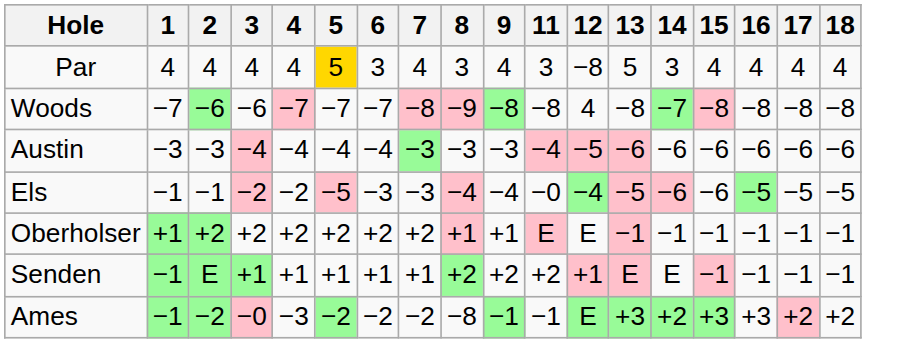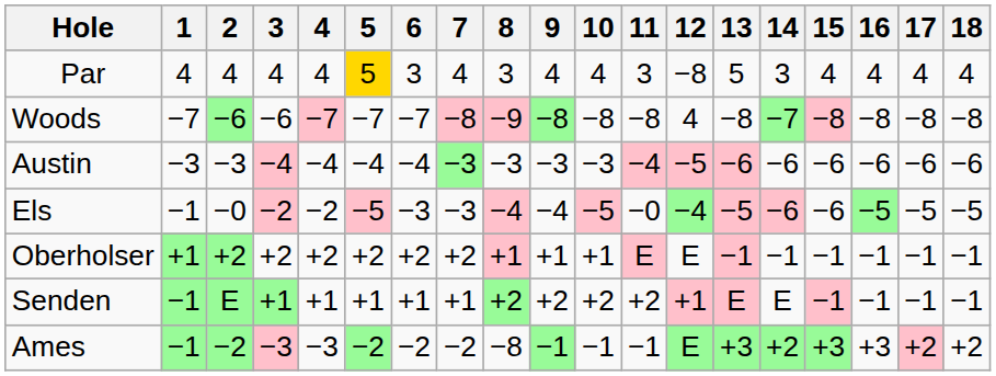+ column: 10 | 4 | −8 | −3 | −5 | +1 | +2 | −1
Els | 2: −1 -> −0
Ames | 3: −0 -> −3
